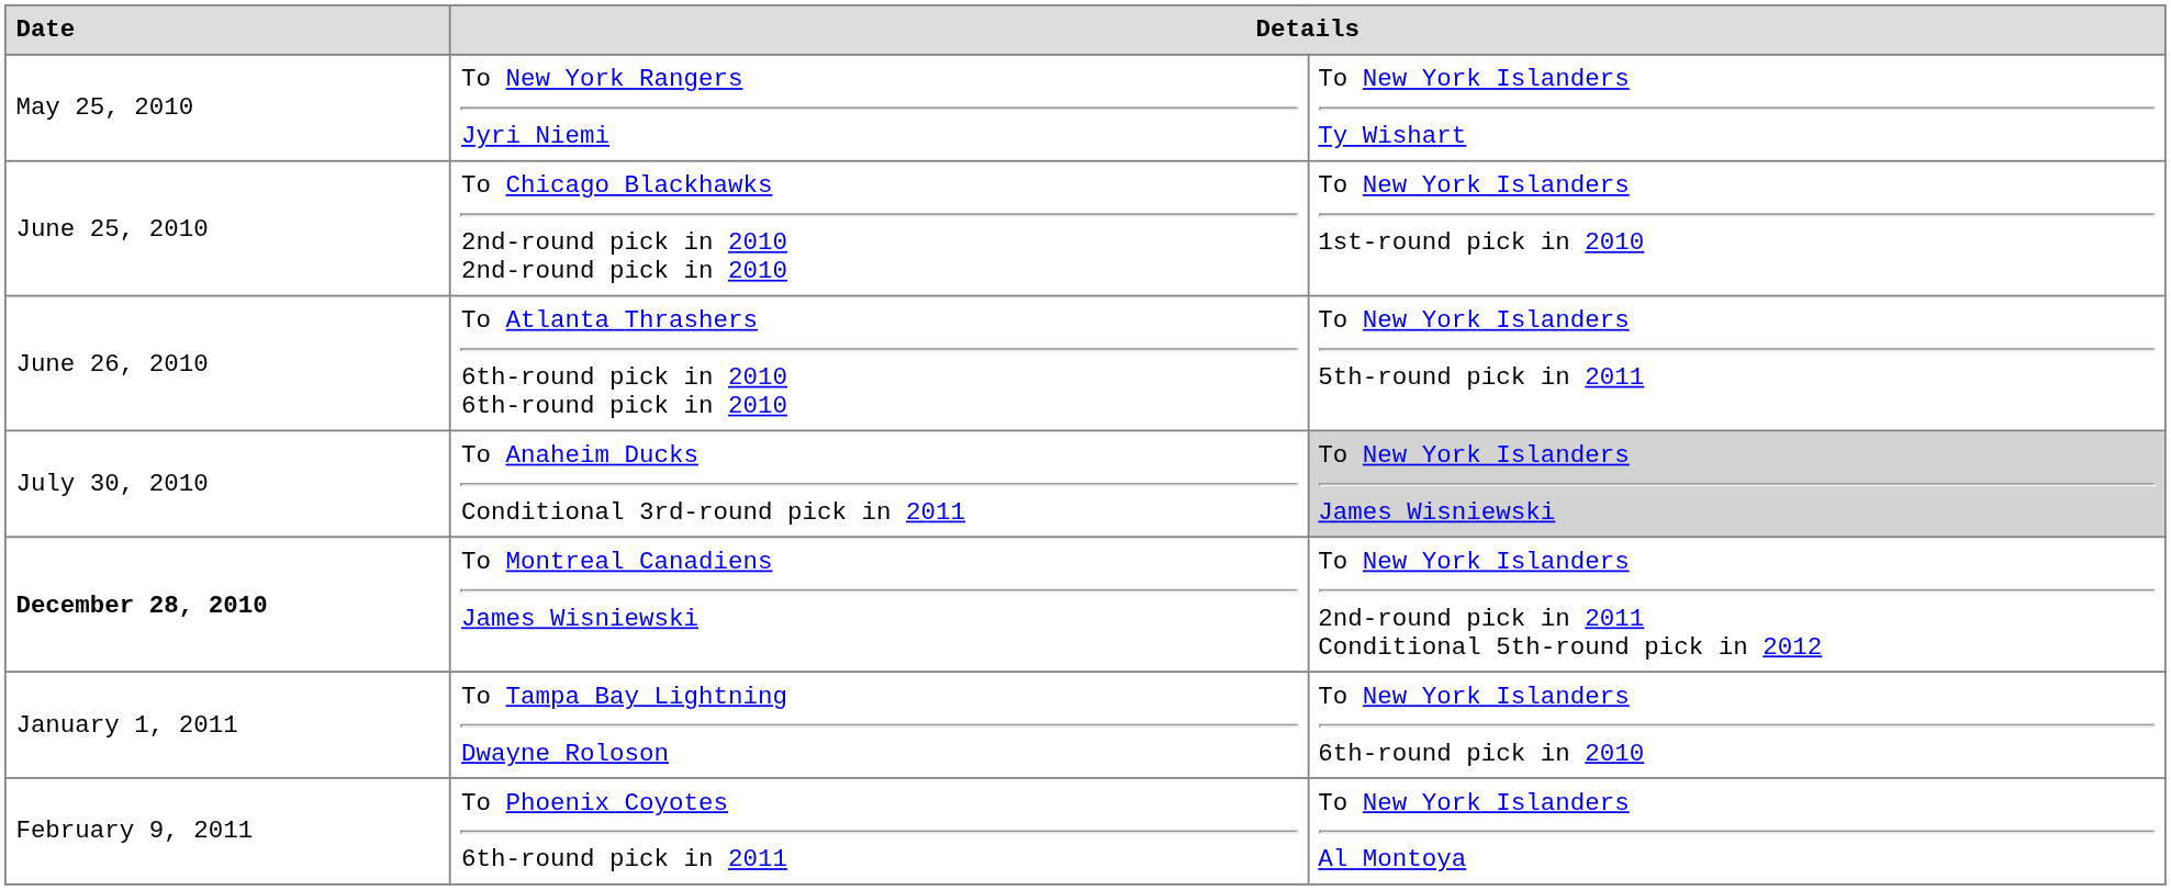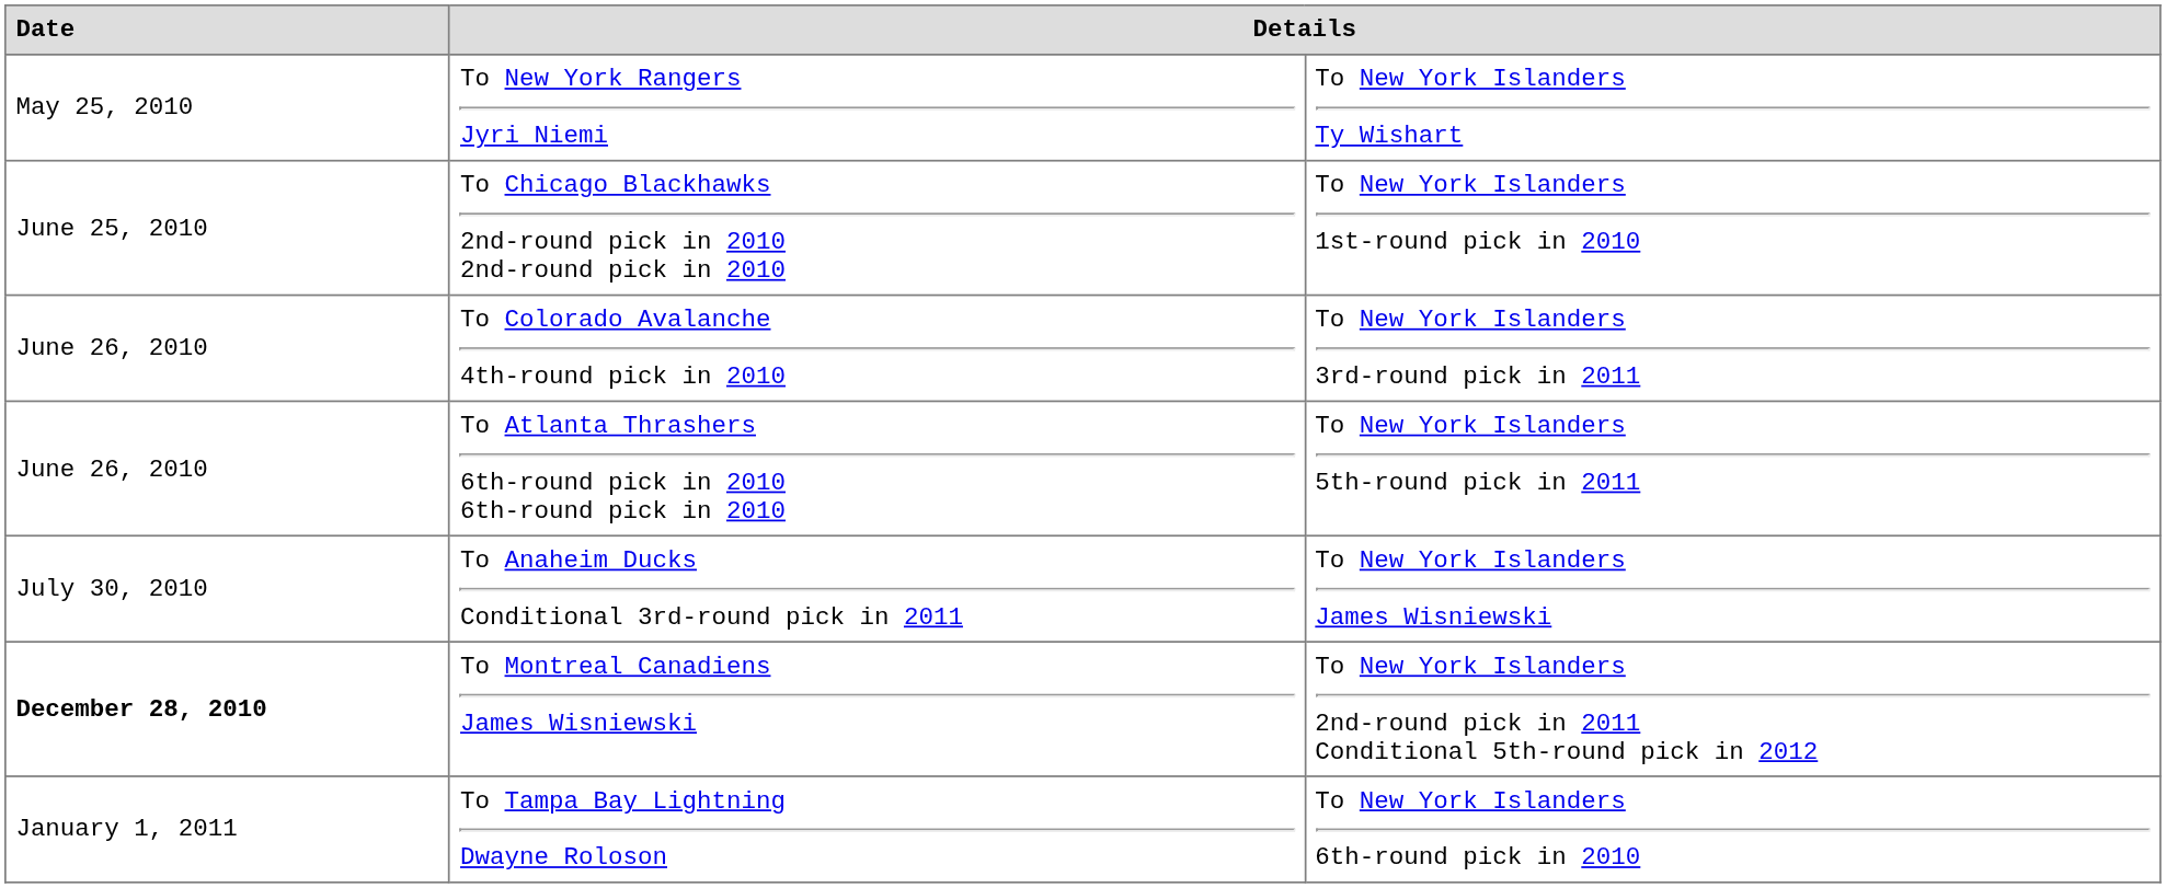+ row: June 26, 2010 | To Colorado Avalanche 4th-round pick in 2010 | To New York Islanders 3rd-round pick in 2011
To Anaheim Ducks Conditional 3rd-round pick in 2011 | column 3: lightgrey background -> no background
- row: February 9, 2011 | To Phoenix Coyotes 6th-round pick in 2011 | To New York Islanders Al Montoya
